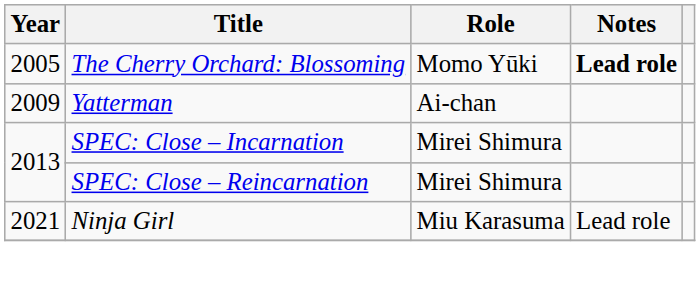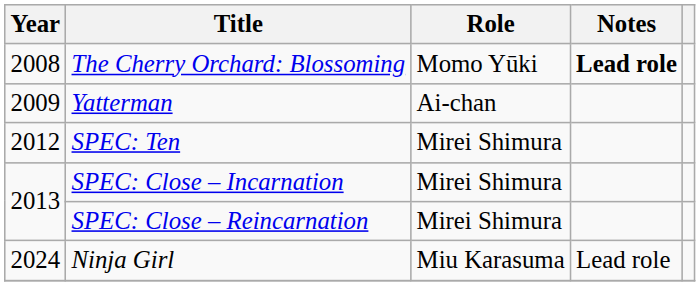The Cherry Orchard: Blossoming | Year: 2005 -> 2008
+ row: 2012 | SPEC: Ten | Mirei Shimura
Ninja Girl | Year: 2021 -> 2024
